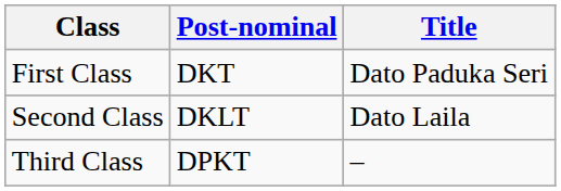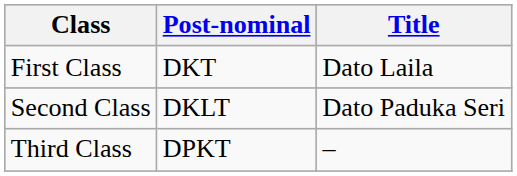First Class | Title: Dato Paduka Seri -> Dato Laila
Second Class | Title: Dato Laila -> Dato Paduka Seri
